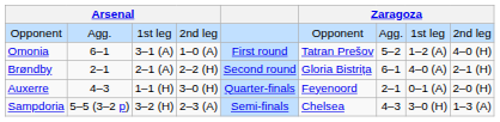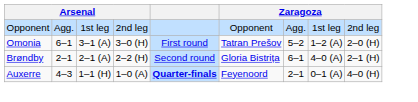Omonia | column 4: 1–0 (A) -> 3–0 (H)
Omonia | column 9: 4–0 (H) -> 2–0 (H)
Auxerre | column 4: 3–0 (H) -> 1–0 (A)
Auxerre | column 5: normal -> bold
Auxerre | column 9: 2–0 (H) -> 4–0 (H)
- row: Sampdoria | 5–5 (3–2 p) | 3–2 (H) | 2–3 (A) | Semi-finals | Chelsea | 4–3 | 3–0 (H) | 1–3 (A)
